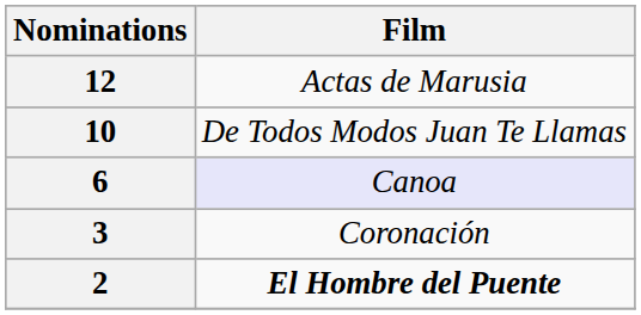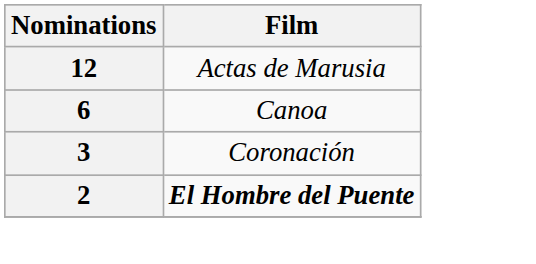- row: 10 | De Todos Modos Juan Te Llamas
6 | Film: lavender background -> no background
